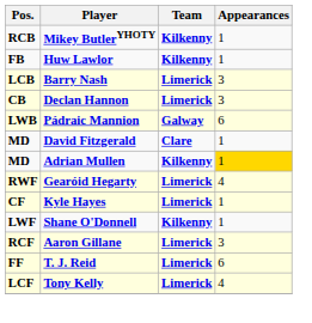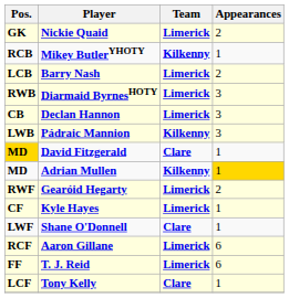+ row: GK | Nickie Quaid | Limerick | 2
- row: FB | Huw Lawlor | Kilkenny | 1
Barry Nash | Appearances: 3 -> 2
+ row: RWB | Diarmaid ByrnesHOTY | Limerick | 3
Pádraic Mannion | Team: Galway -> Kilkenny
Pádraic Mannion | Appearances: 6 -> 3
David Fitzgerald | Pos.: no background -> gold background
Gearóid Hegarty | Appearances: 4 -> 2
Shane O'Donnell | Team: Kilkenny -> Clare
Aaron Gillane | Appearances: 3 -> 6
Tony Kelly | Team: Limerick -> Clare
Tony Kelly | Appearances: 4 -> 1
